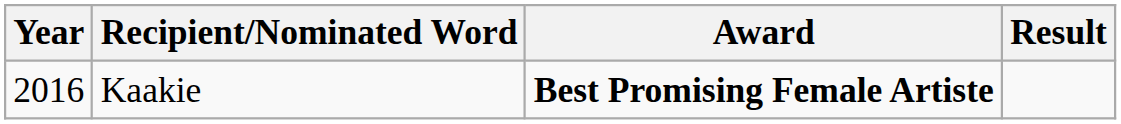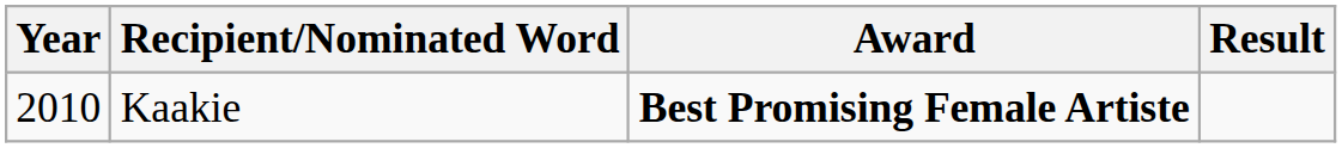Kaakie | Year: 2016 -> 2010
